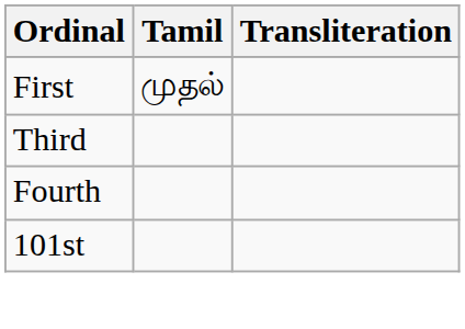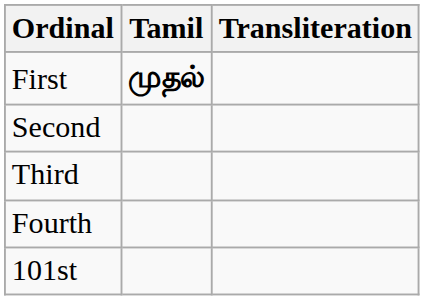First | Tamil: normal -> bold
+ row: Second
